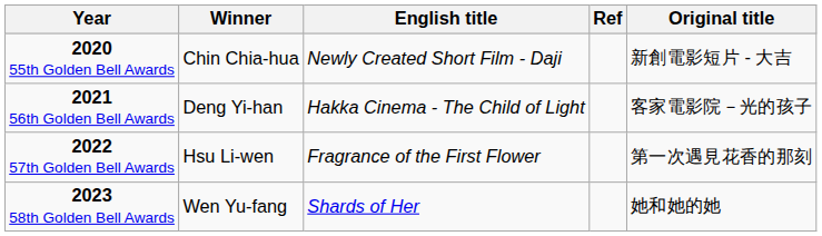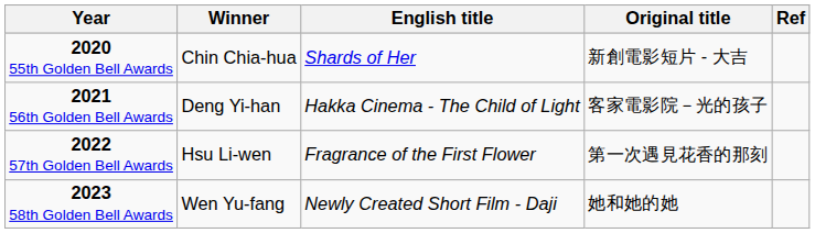columns swapped: Original title <-> Ref
2020 55th Golden Bell Awards | English title: Newly Created Short Film - Daji -> Shards of Her
2023 58th Golden Bell Awards | English title: Shards of Her -> Newly Created Short Film - Daji
